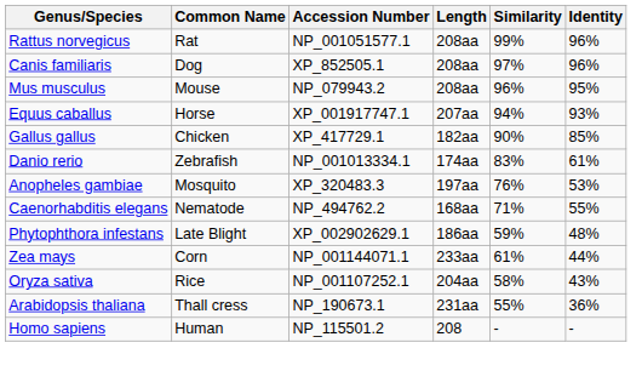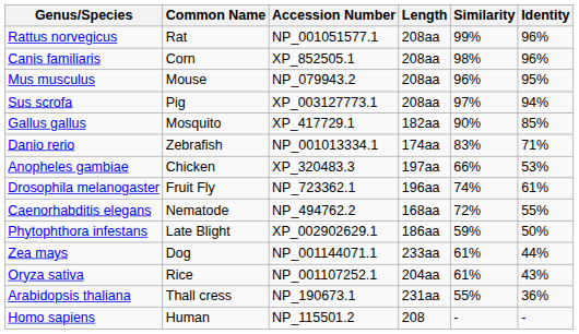Canis familiaris | Common Name: Dog -> Corn
Canis familiaris | Similarity: 97% -> 98%
+ row: Sus scrofa | Pig | XP_003127773.1 | 208aa | 97% | 94%
- row: Equus caballus | Horse | XP_001917747.1 | 207aa | 94% | 93%
Gallus gallus | Common Name: Chicken -> Mosquito
Danio rerio | Identity: 61% -> 71%
Anopheles gambiae | Common Name: Mosquito -> Chicken
Anopheles gambiae | Similarity: 76% -> 66%
+ row: Drosophila melanogaster | Fruit Fly | NP_723362.1 | 196aa | 74% | 61%
Caenorhabditis elegans | Similarity: 71% -> 72%
Phytophthora infestans | Identity: 48% -> 50%
Zea mays | Common Name: Corn -> Dog
Oryza sativa | Similarity: 58% -> 61%
